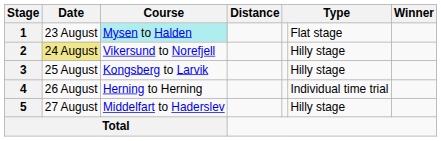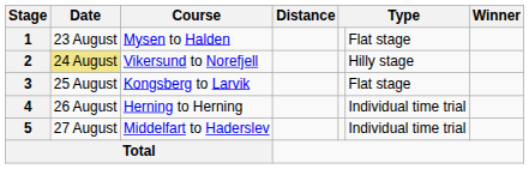1 | Course: paleturquoise background -> no background
3 | column 6: Hilly stage -> Flat stage
5 | column 6: Hilly stage -> Individual time trial
